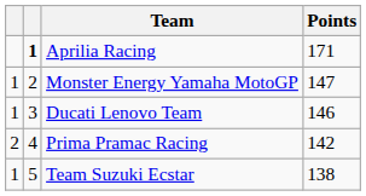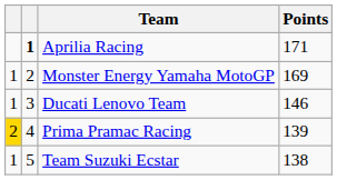Monster Energy Yamaha MotoGP | Points: 147 -> 169
Prima Pramac Racing | column 1: no background -> gold background
Prima Pramac Racing | Points: 142 -> 139
